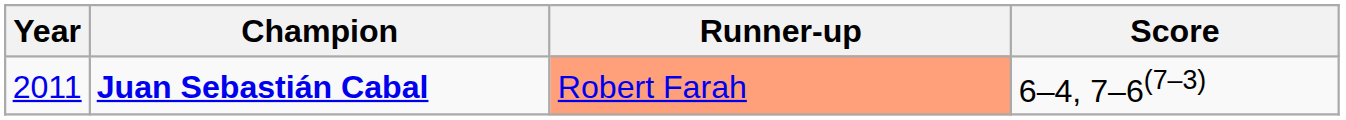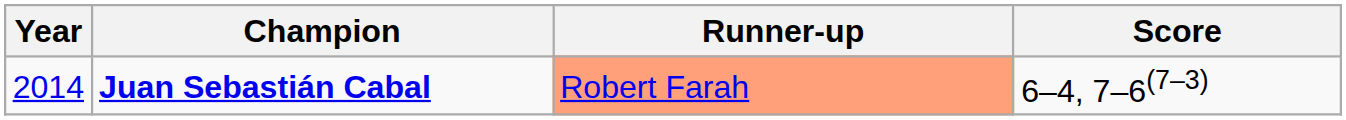Juan Sebastián Cabal | Year: 2011 -> 2014
